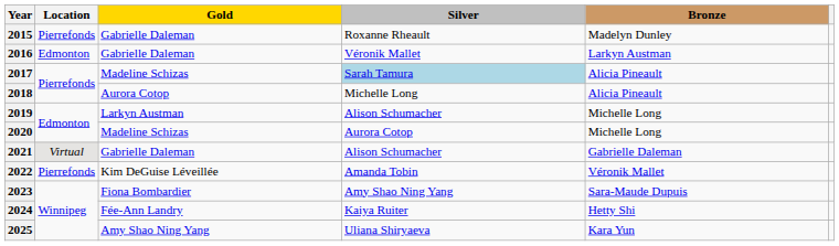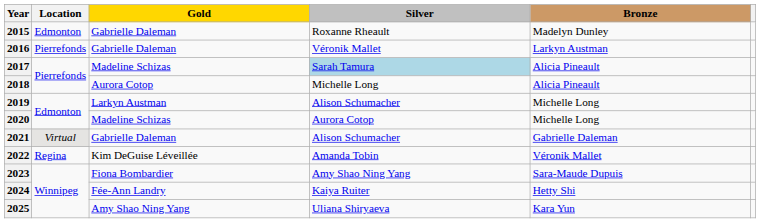2015 | Location: Pierrefonds -> Edmonton
2016 | Location: Edmonton -> Pierrefonds
2022 | Location: Pierrefonds -> Regina
